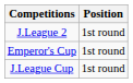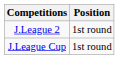- row: Emperor's Cup | 1st round
